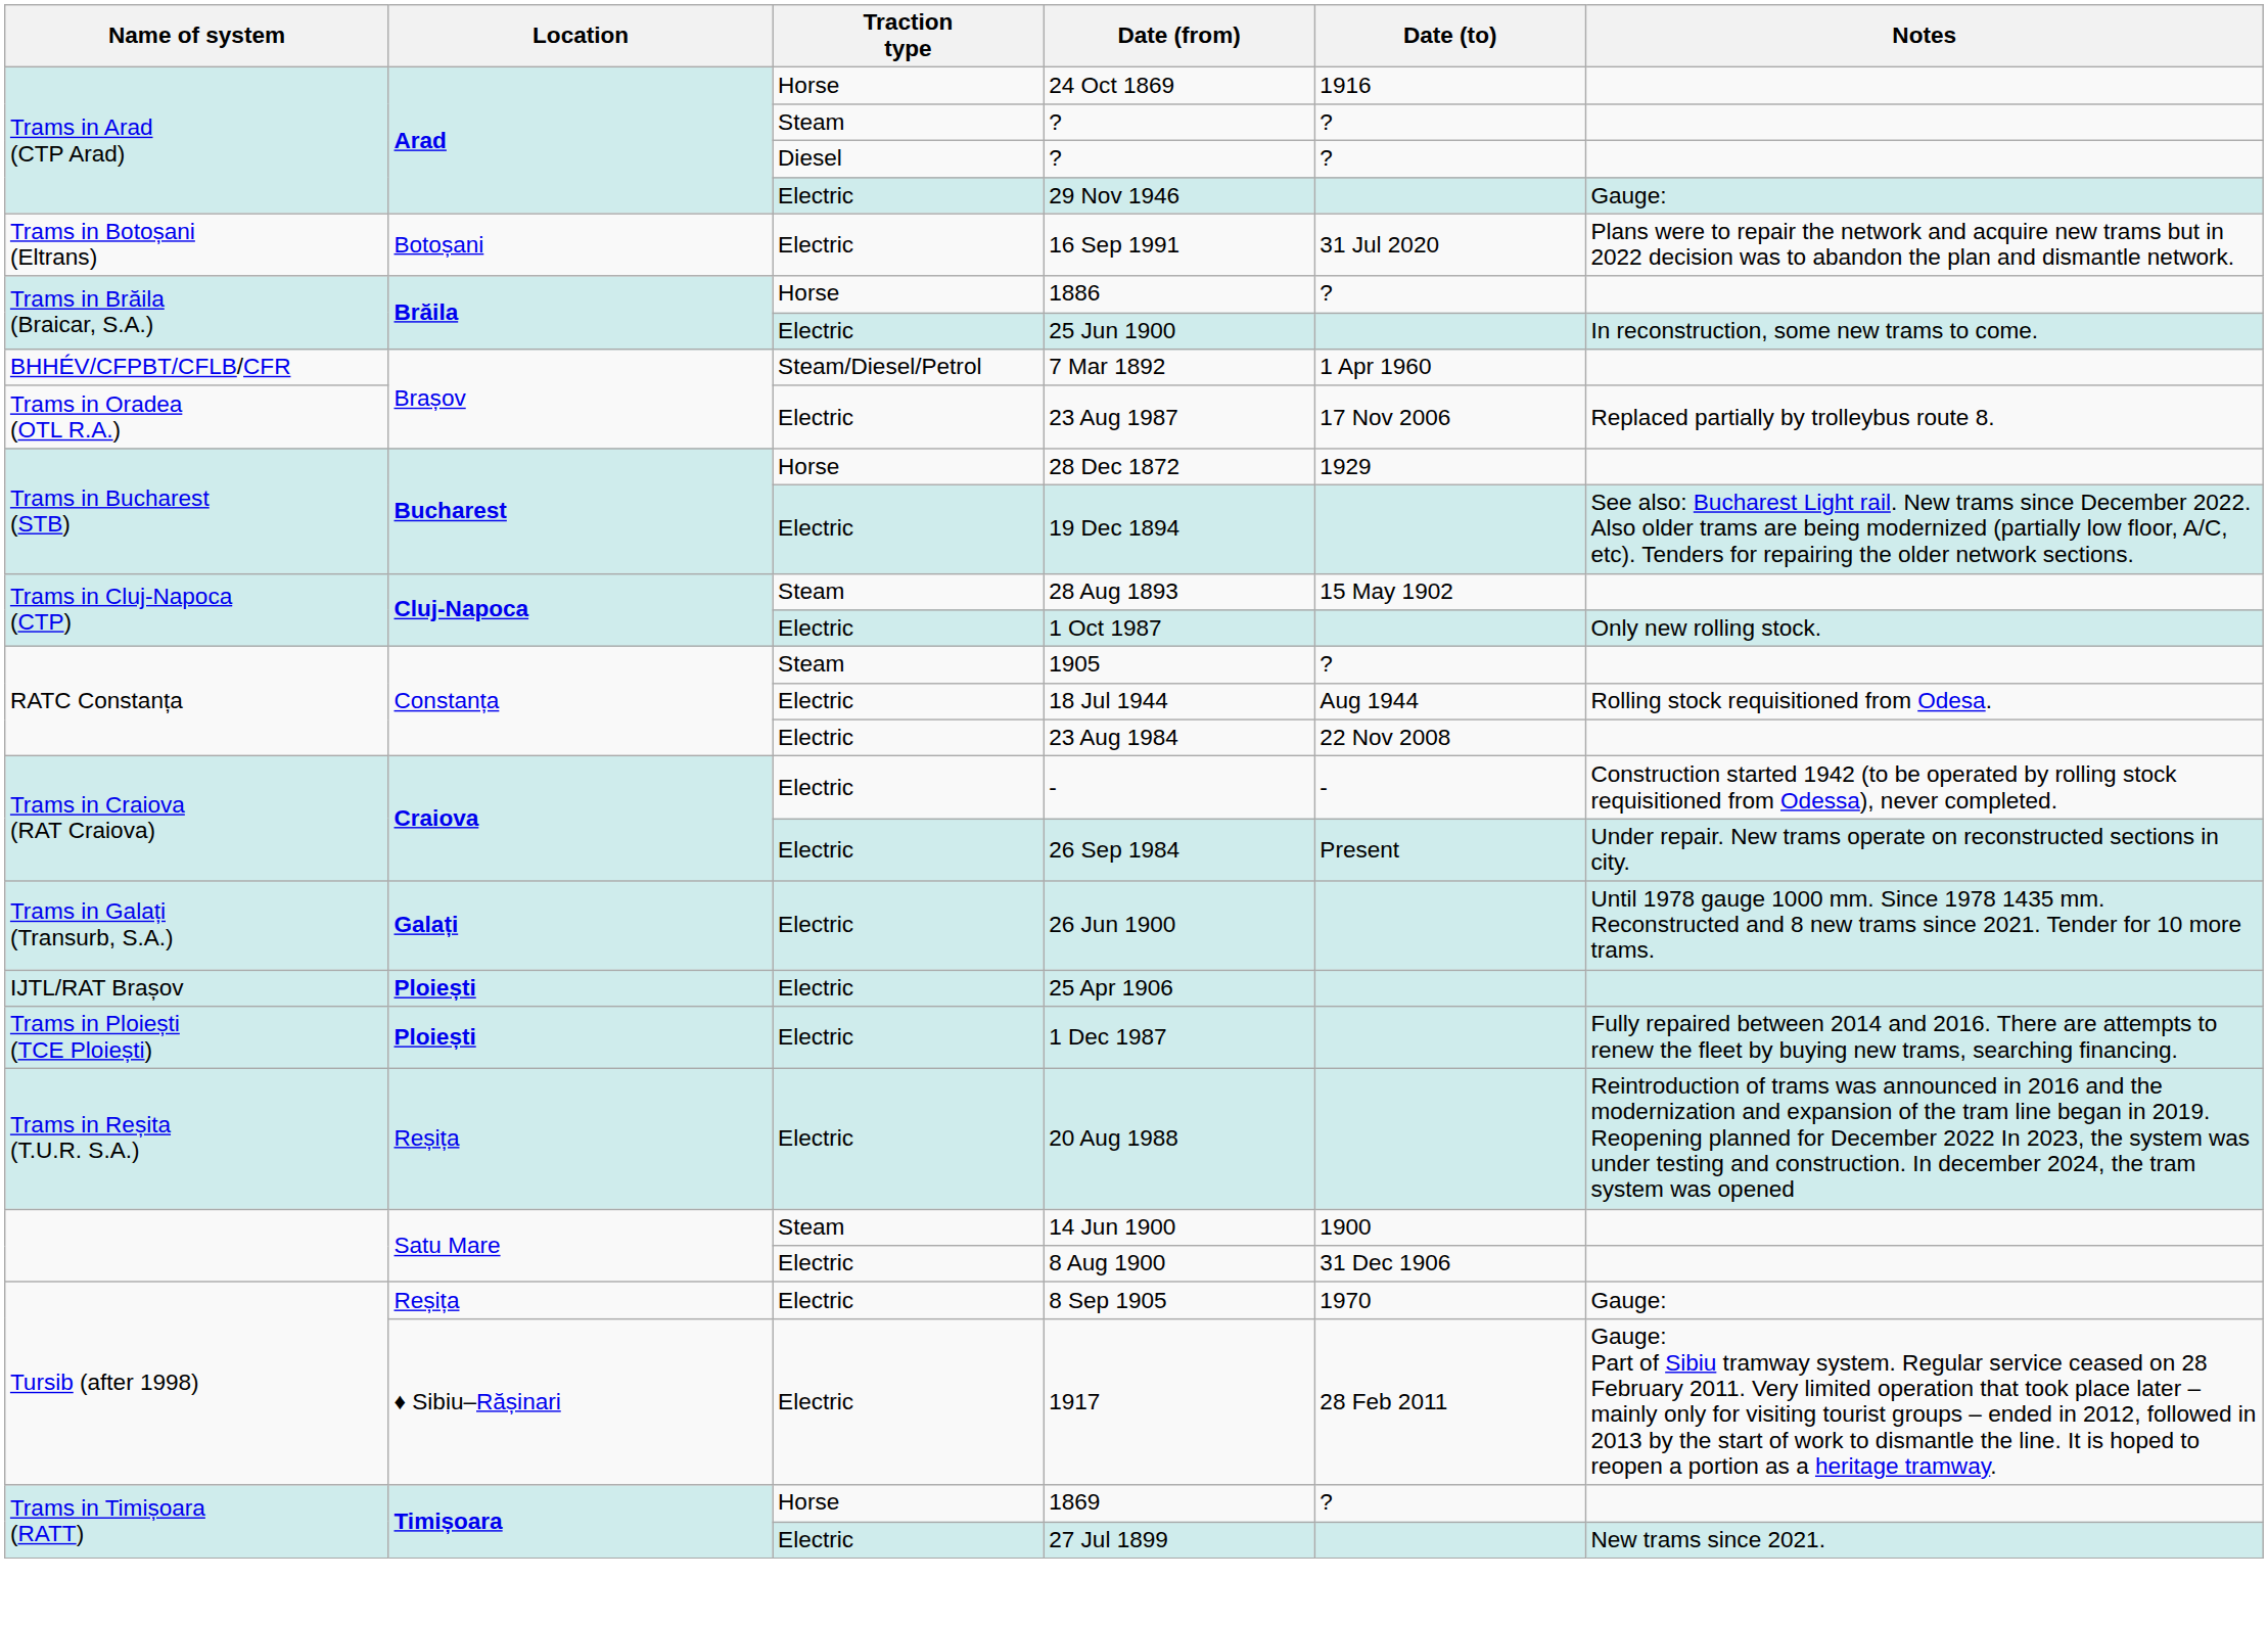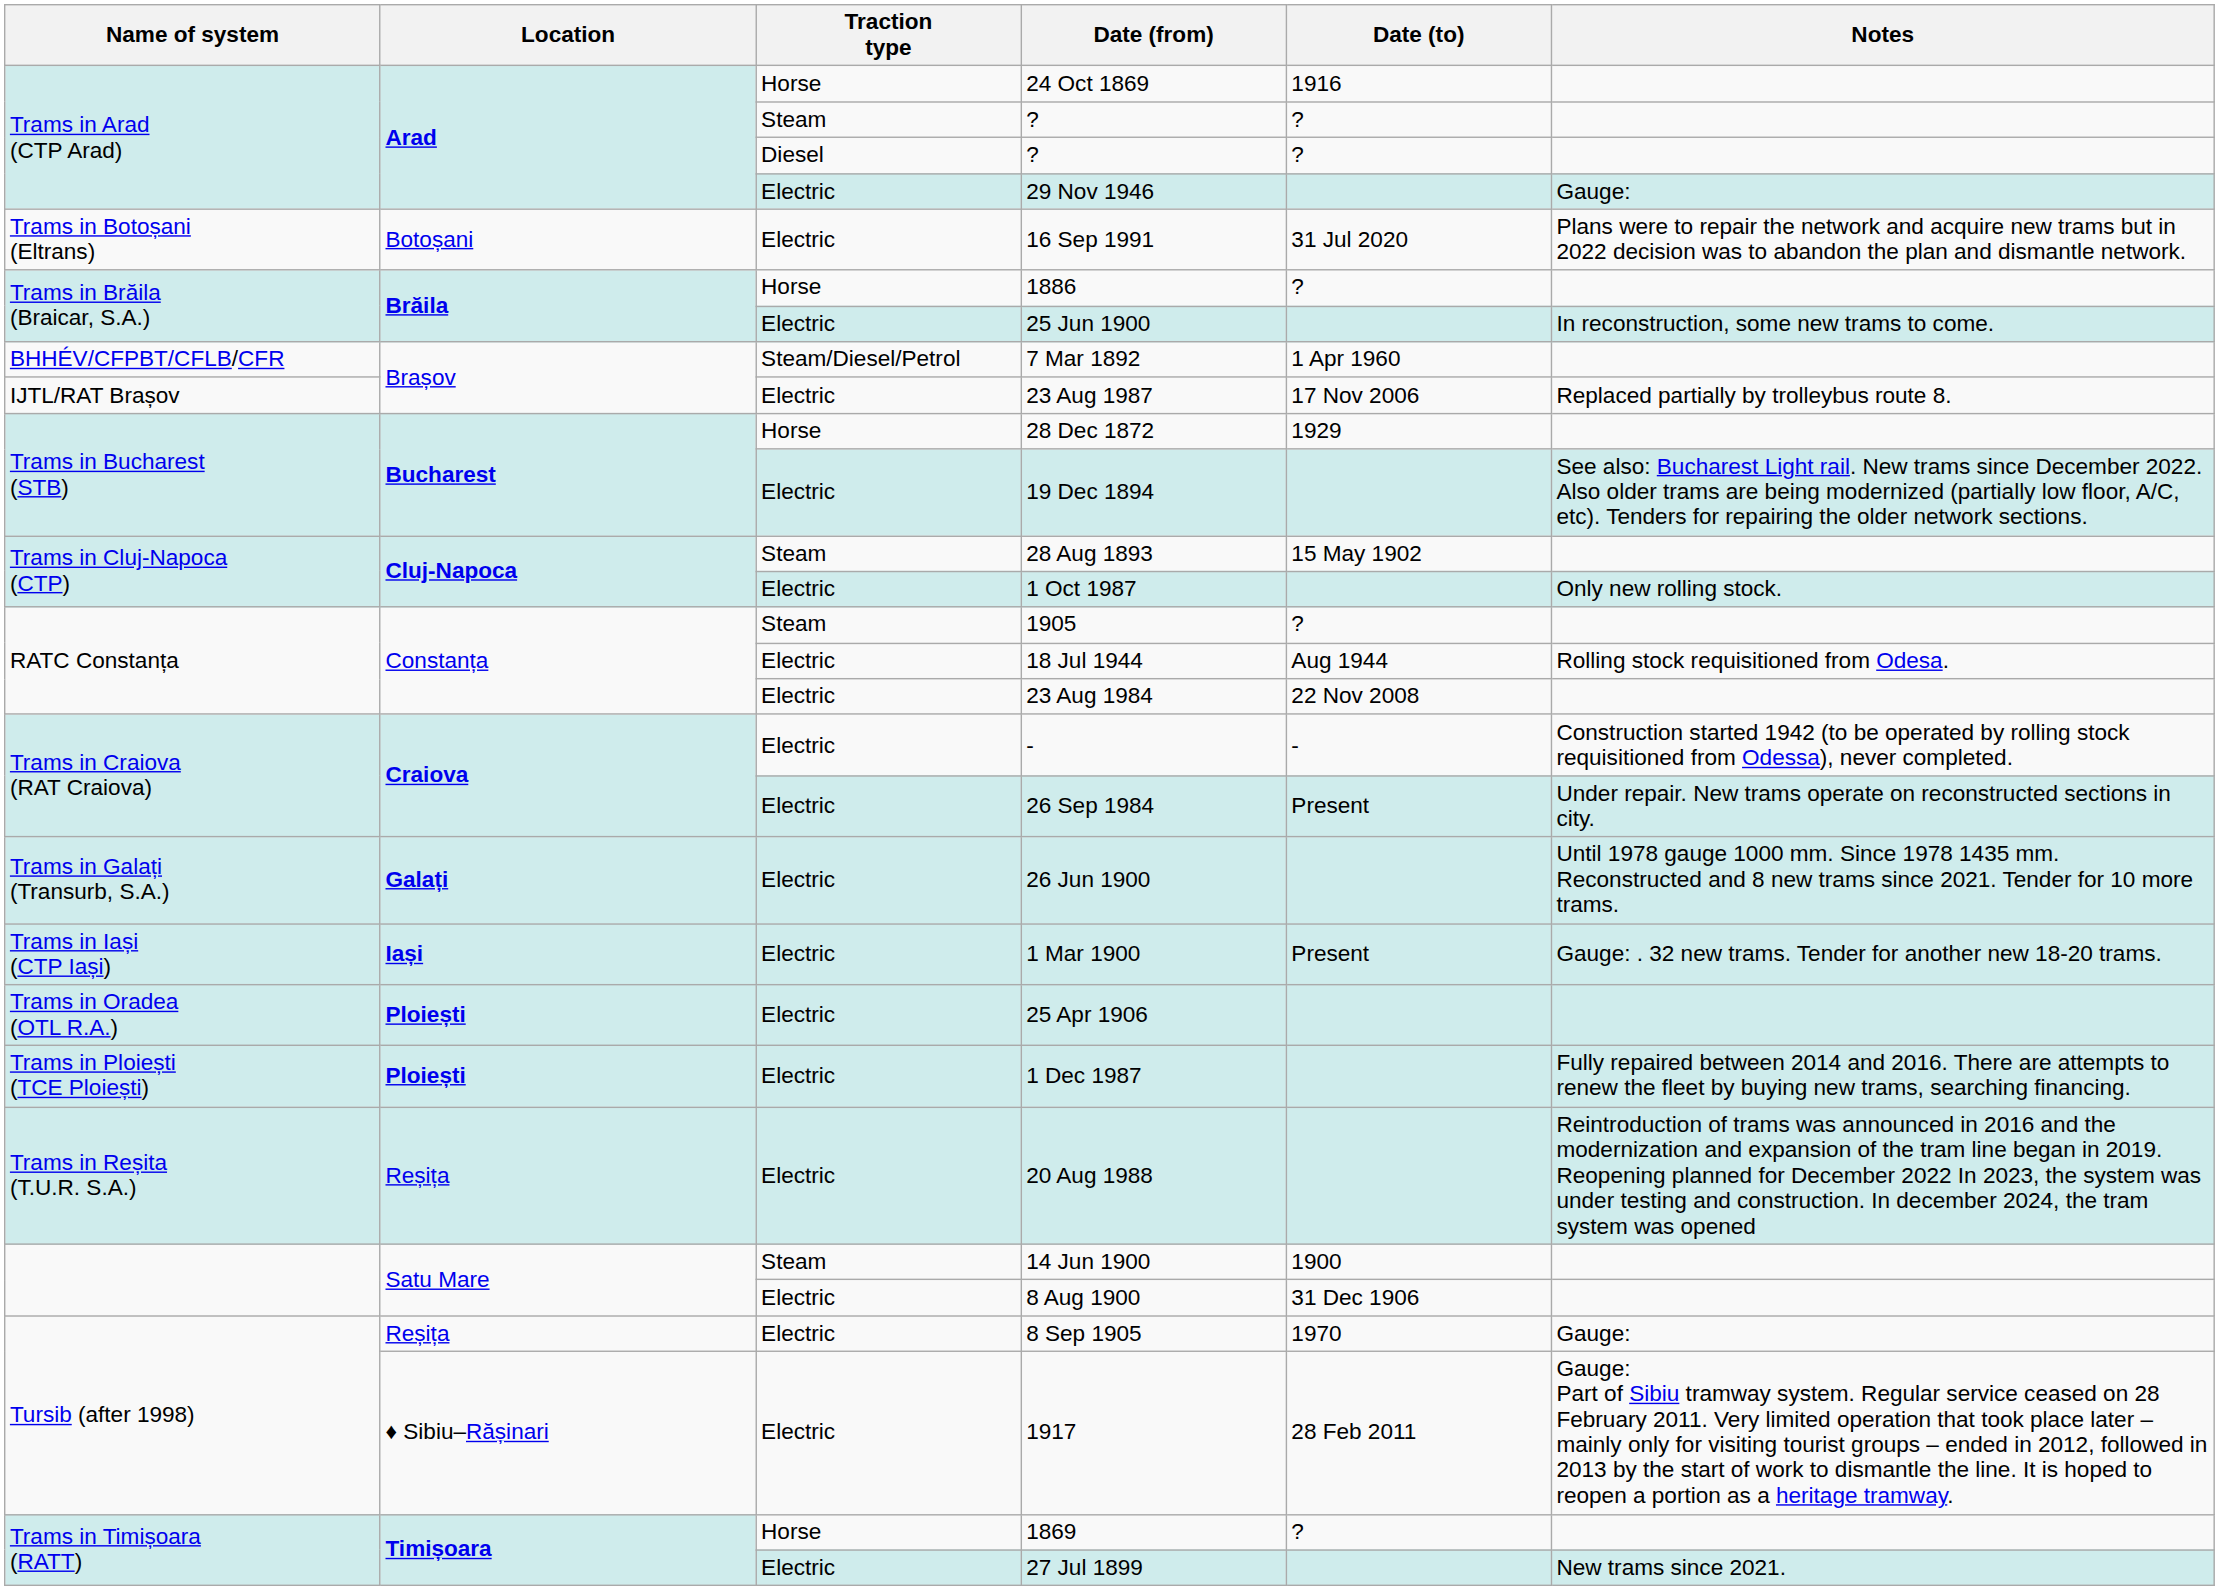23 Aug 1987 | Name of system: Trams in Oradea (OTL R.A.) -> IJTL/RAT Brașov
+ row: Trams in Iași (CTP Iași) | Iași | Electric | 1 Mar 1900 | Present | Gauge: . 32 new trams. Tender for another new 18-20 trams.
25 Apr 1906 | Name of system: IJTL/RAT Brașov -> Trams in Oradea (OTL R.A.)
